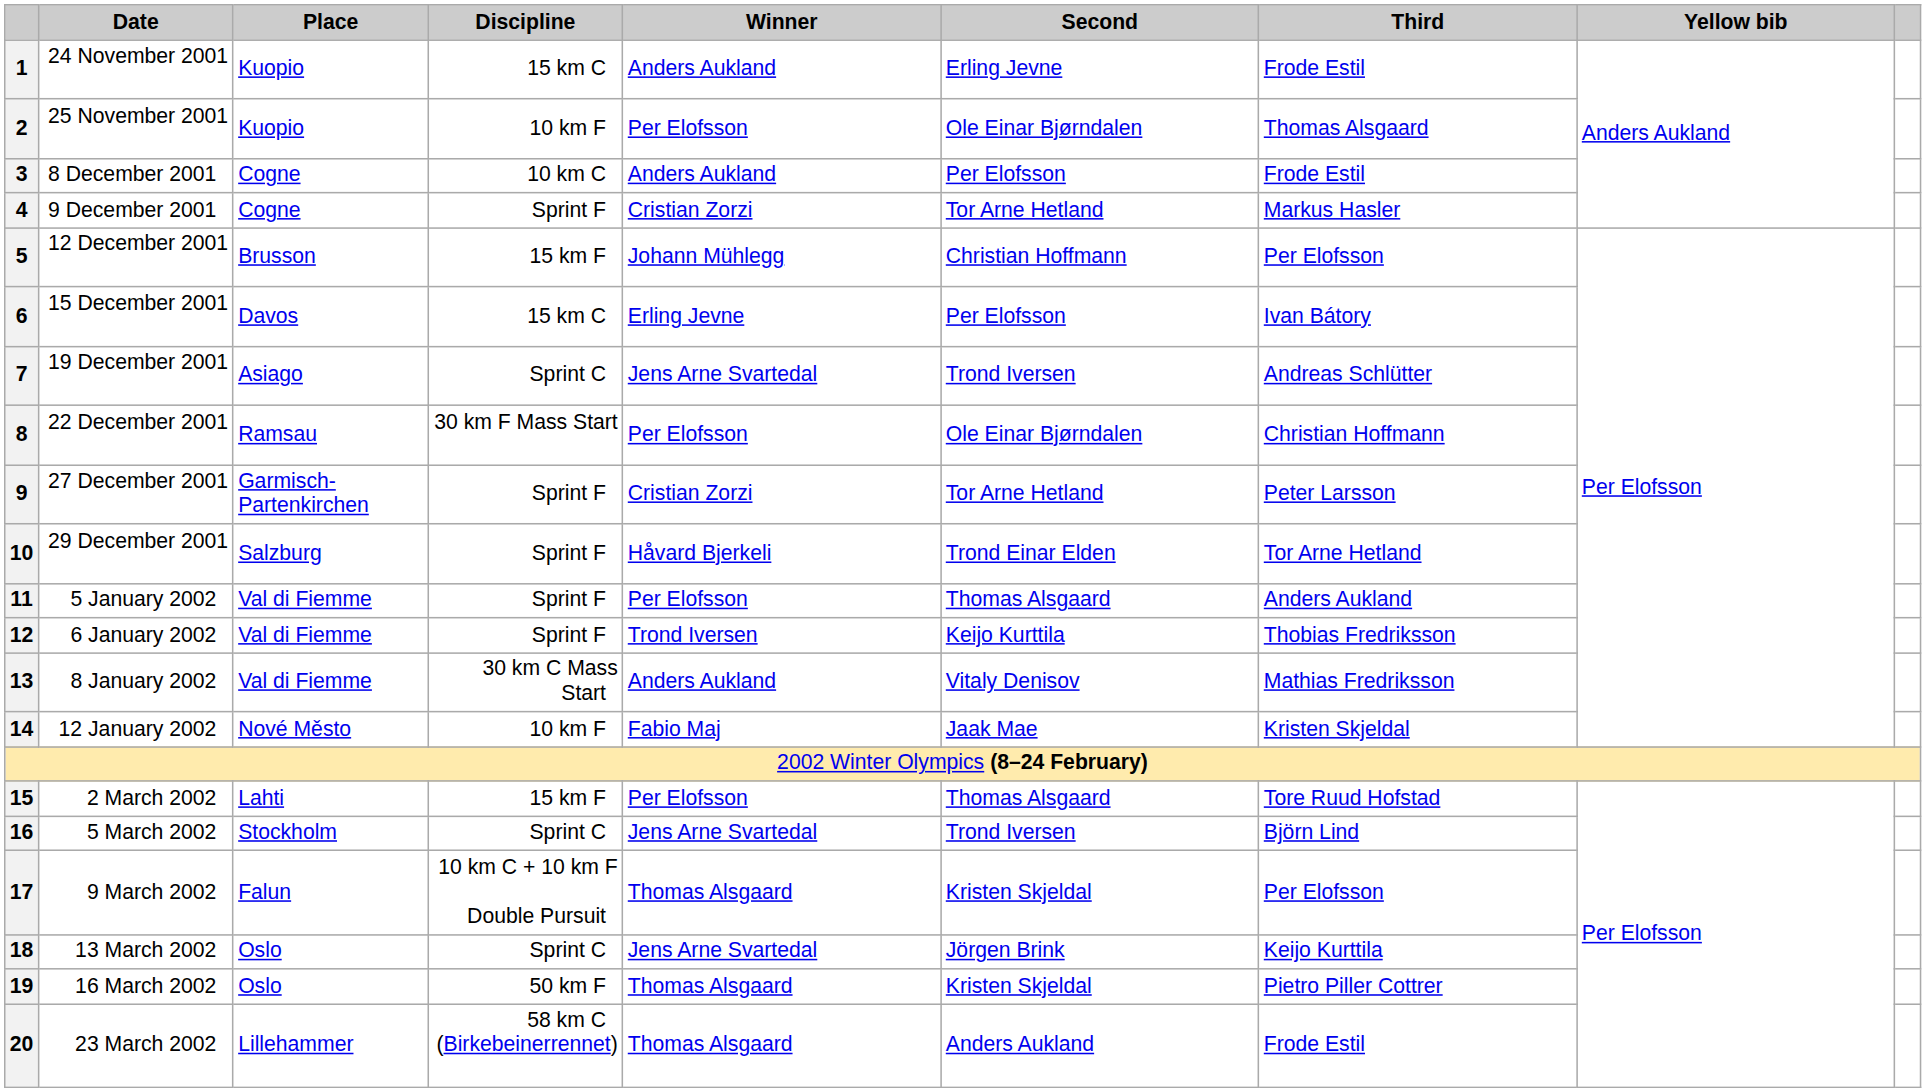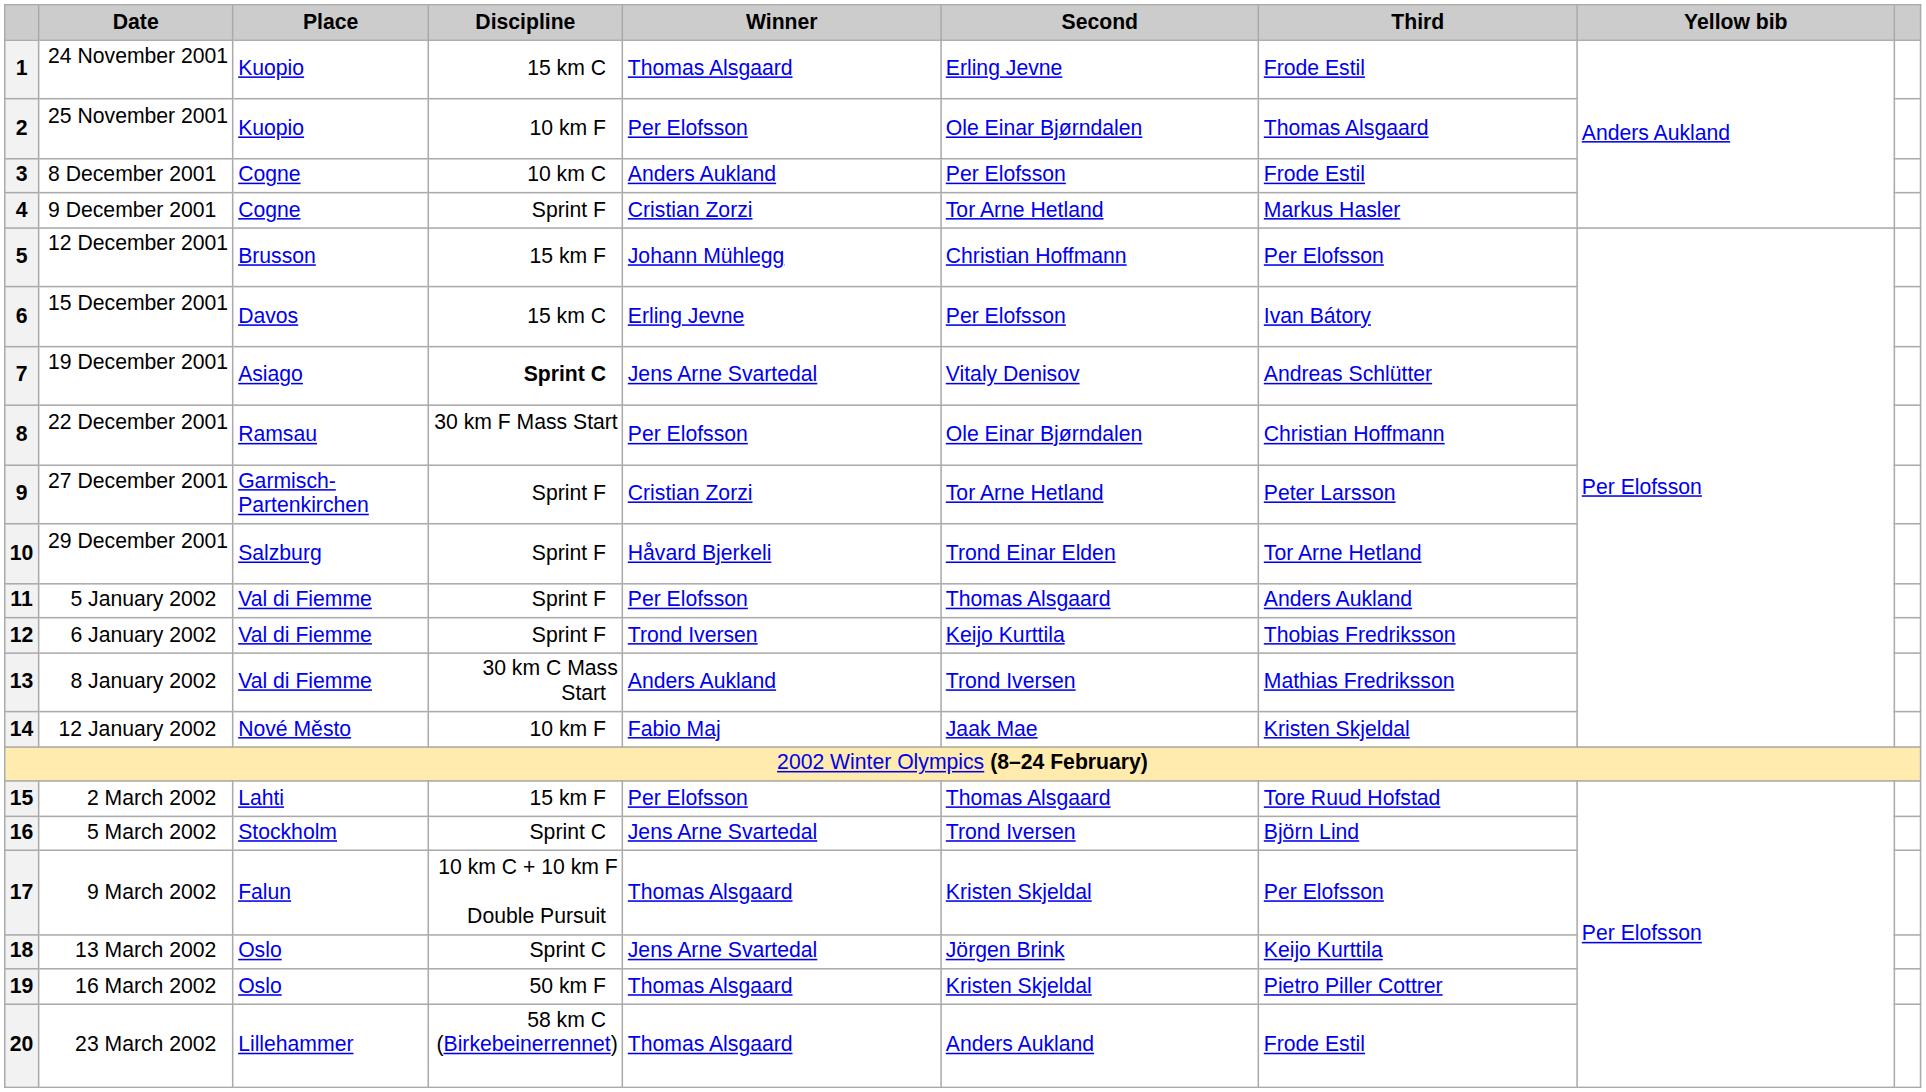1 | Winner: Anders Aukland -> Thomas Alsgaard
7 | Discipline: normal -> bold
7 | Second: Trond Iversen -> Vitaly Denisov
13 | Second: Vitaly Denisov -> Trond Iversen
